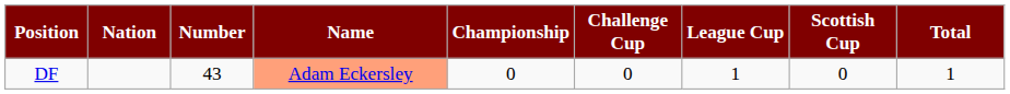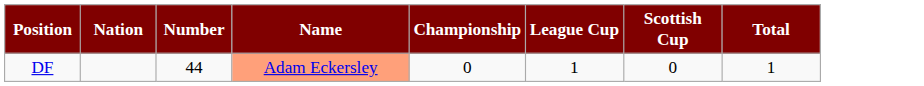- column: Challenge Cup | 0
DF | Number: 43 -> 44
